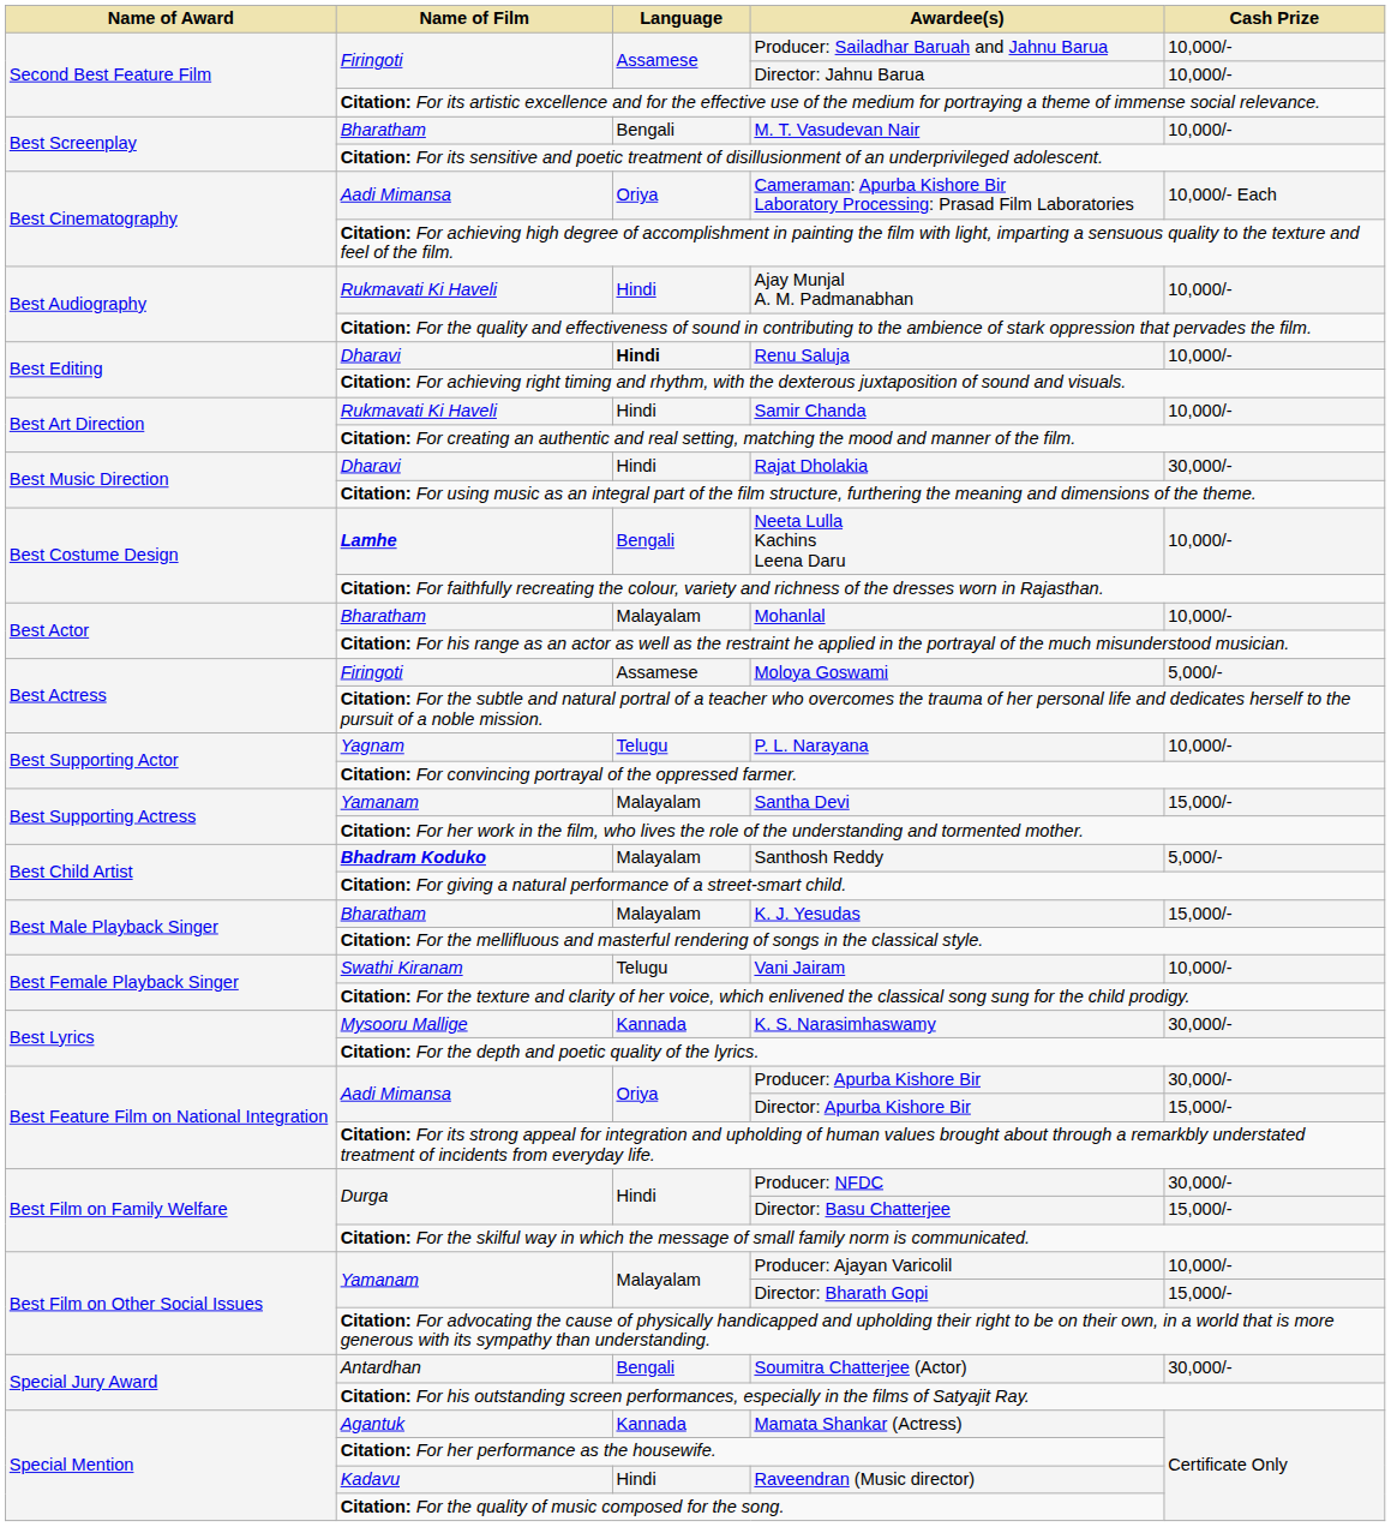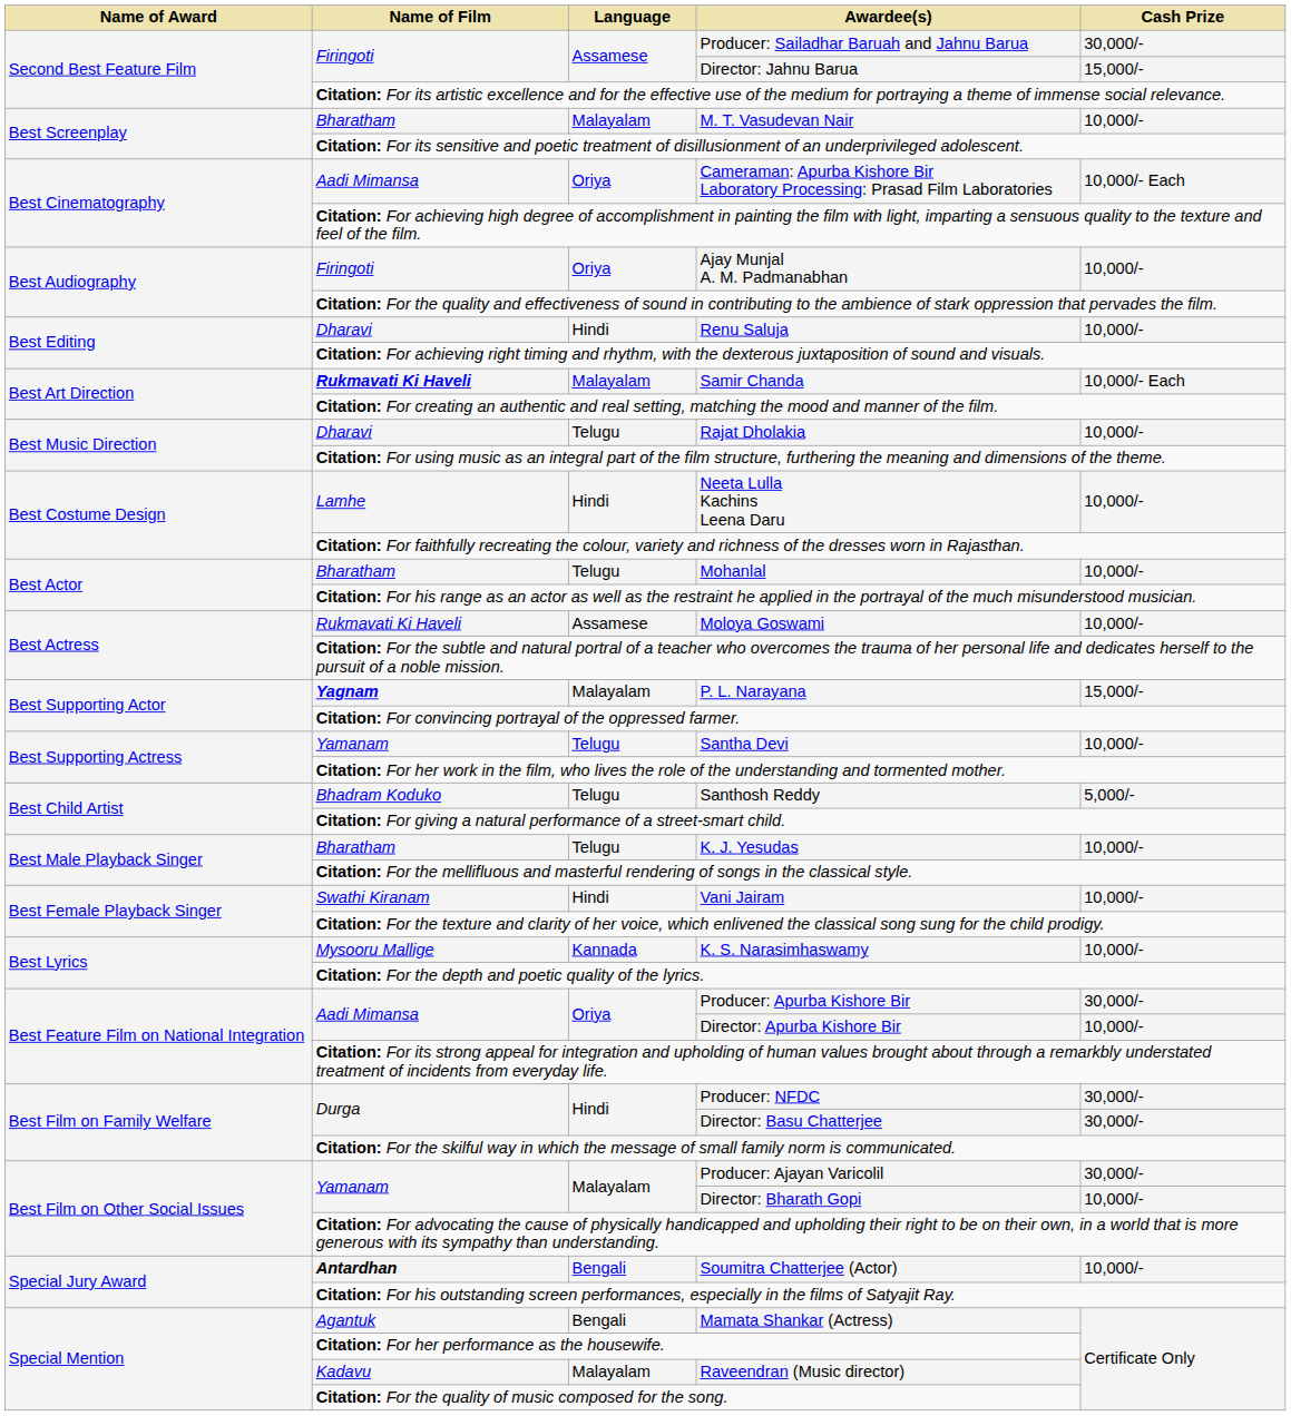Producer: Sailadhar Baruah and Jahnu Barua | Cash Prize: 10,000/- -> 30,000/-
Director: Jahnu Barua | Cash Prize: 10,000/- -> 15,000/-
M. T. Vasudevan Nair | Language: Bengali -> Malayalam
Ajay Munjal A. M. Padmanabhan | Name of Film: Rukmavati Ki Haveli -> Firingoti
Ajay Munjal A. M. Padmanabhan | Language: Hindi -> Oriya
Renu Saluja | Language: bold -> normal
Samir Chanda | Name of Film: normal -> bold
Samir Chanda | Language: Hindi -> Malayalam
Samir Chanda | Cash Prize: 10,000/- -> 10,000/- Each
Rajat Dholakia | Language: Hindi -> Telugu
Rajat Dholakia | Cash Prize: 30,000/- -> 10,000/-
Neeta Lulla Kachins Leena Daru | Name of Film: bold -> normal
Neeta Lulla Kachins Leena Daru | Language: Bengali -> Hindi
Mohanlal | Language: Malayalam -> Telugu
Moloya Goswami | Name of Film: Firingoti -> Rukmavati Ki Haveli
Moloya Goswami | Cash Prize: 5,000/- -> 10,000/-
P. L. Narayana | Name of Film: normal -> bold
P. L. Narayana | Language: Telugu -> Malayalam
P. L. Narayana | Cash Prize: 10,000/- -> 15,000/-
Santha Devi | Language: Malayalam -> Telugu
Santha Devi | Cash Prize: 15,000/- -> 10,000/-
Santhosh Reddy | Name of Film: bold -> normal
Santhosh Reddy | Language: Malayalam -> Telugu
K. J. Yesudas | Language: Malayalam -> Telugu
K. J. Yesudas | Cash Prize: 15,000/- -> 10,000/-
Vani Jairam | Language: Telugu -> Hindi
K. S. Narasimhaswamy | Cash Prize: 30,000/- -> 10,000/-
Director: Apurba Kishore Bir | Cash Prize: 15,000/- -> 10,000/-
Director: Basu Chatterjee | Cash Prize: 15,000/- -> 30,000/-
Producer: Ajayan Varicolil | Cash Prize: 10,000/- -> 30,000/-
Director: Bharath Gopi | Cash Prize: 15,000/- -> 10,000/-
Soumitra Chatterjee (Actor) | Name of Film: normal -> bold
Soumitra Chatterjee (Actor) | Cash Prize: 30,000/- -> 10,000/-
Mamata Shankar (Actress) | Language: Kannada -> Bengali
Raveendran (Music director) | Language: Hindi -> Malayalam
